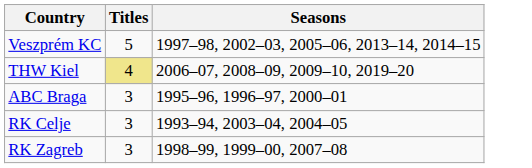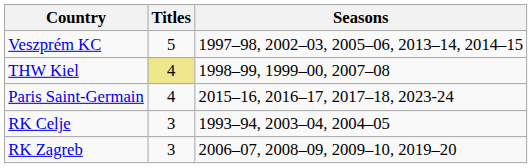THW Kiel | Seasons: 2006–07, 2008–09, 2009–10, 2019–20 -> 1998–99, 1999–00, 2007–08
+ row: Paris Saint-Germain | 4 | 2015–16, 2016–17, 2017–18, 2023-24
- row: ABC Braga | 3 | 1995–96, 1996–97, 2000–01
RK Zagreb | Seasons: 1998–99, 1999–00, 2007–08 -> 2006–07, 2008–09, 2009–10, 2019–20
